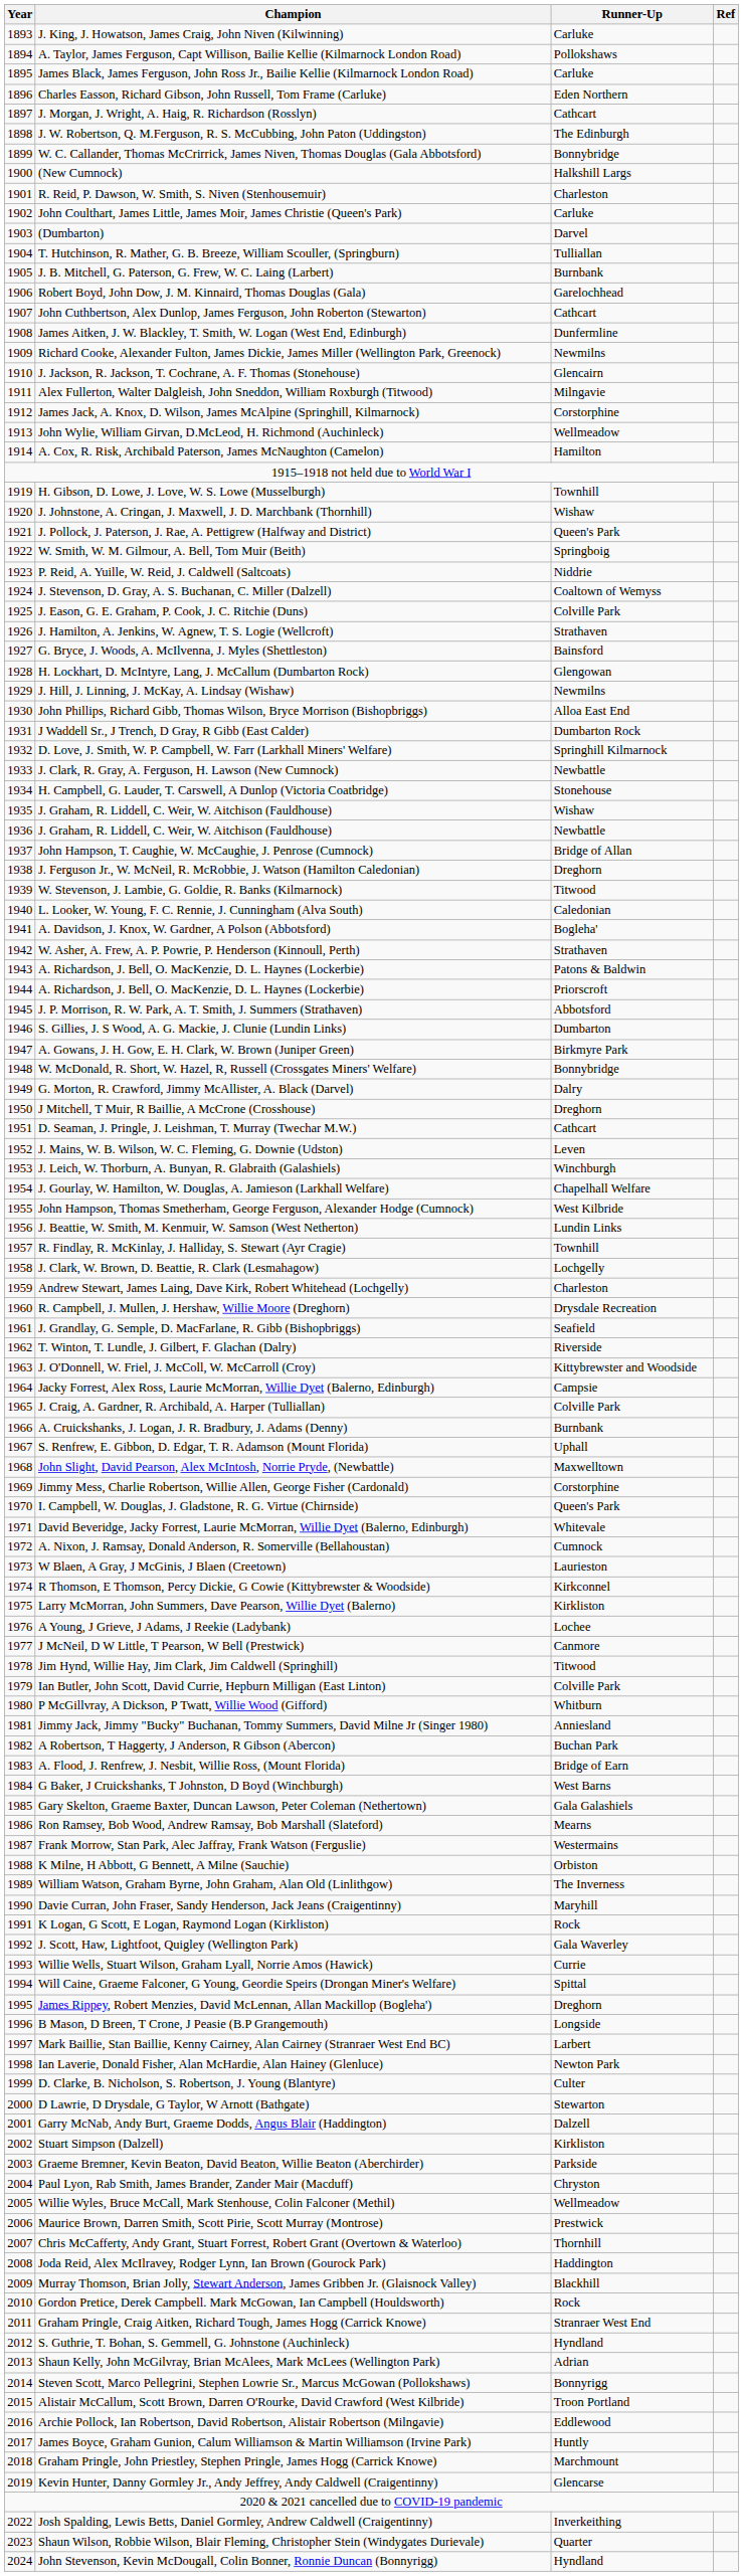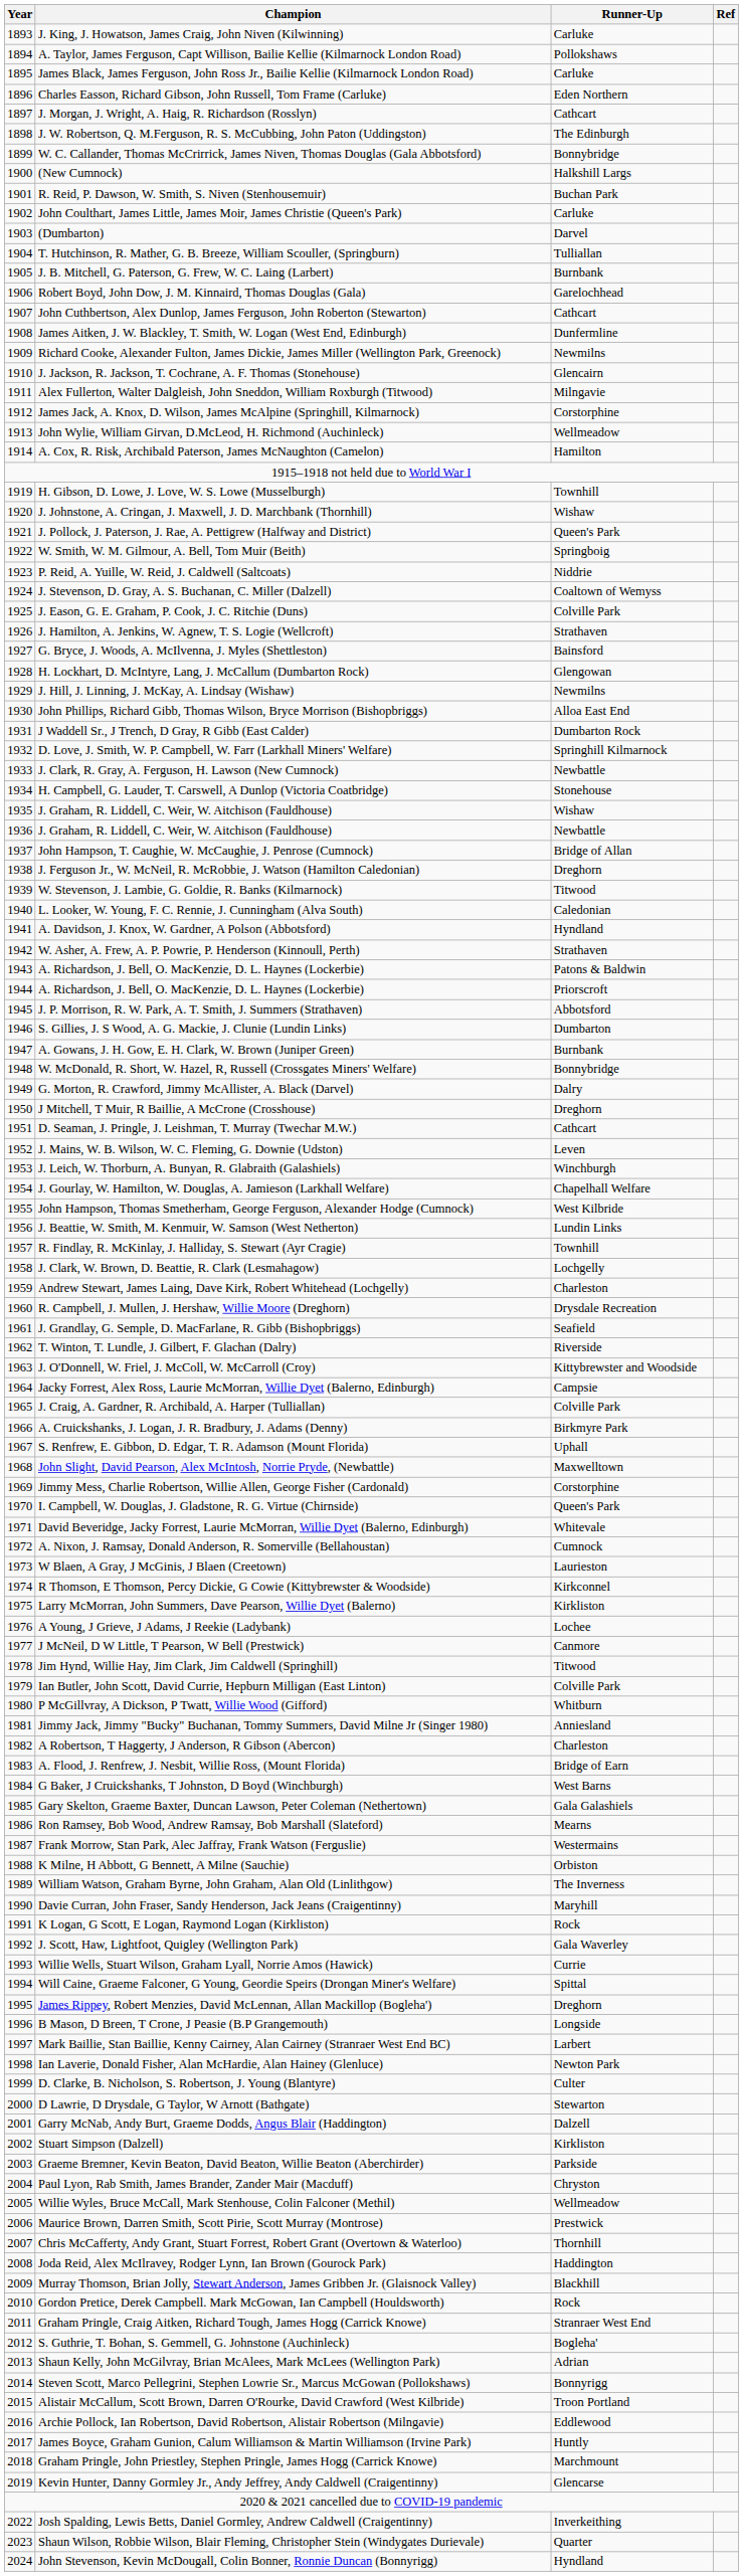R. Reid, P. Dawson, W. Smith, S. Niven (Stenhousemuir) | Runner-Up: Charleston -> Buchan Park
A. Davidson, J. Knox, W. Gardner, A Polson (Abbotsford) | Runner-Up: Bogleha' -> Hyndland
A. Gowans, J. H. Gow, E. H. Clark, W. Brown (Juniper Green) | Runner-Up: Birkmyre Park -> Burnbank
A. Cruickshanks, J. Logan, J. R. Bradbury, J. Adams (Denny) | Runner-Up: Burnbank -> Birkmyre Park
A Robertson, T Haggerty, J Anderson, R Gibson (Abercon) | Runner-Up: Buchan Park -> Charleston
S. Guthrie, T. Bohan, S. Gemmell, G. Johnstone (Auchinleck) | Runner-Up: Hyndland -> Bogleha'
